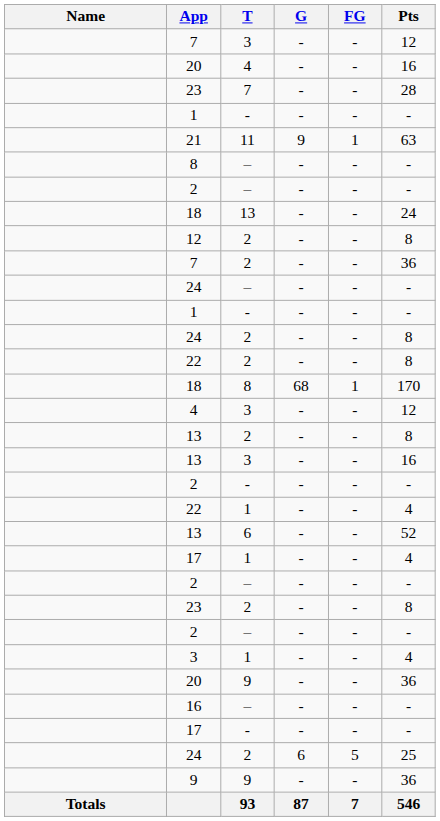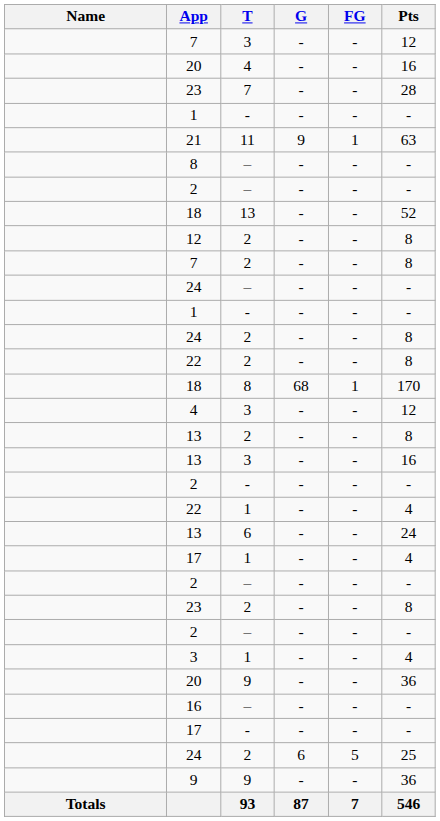18 / 13 | Pts: 24 -> 52
7 / 2 | Pts: 36 -> 8
13 / 6 | Pts: 52 -> 24
